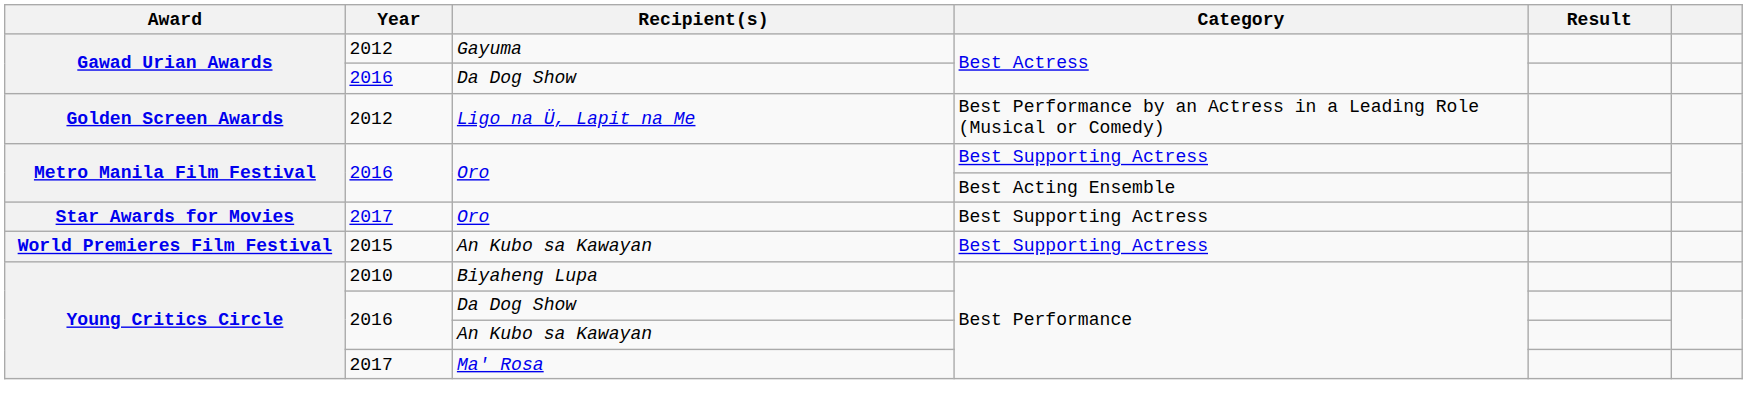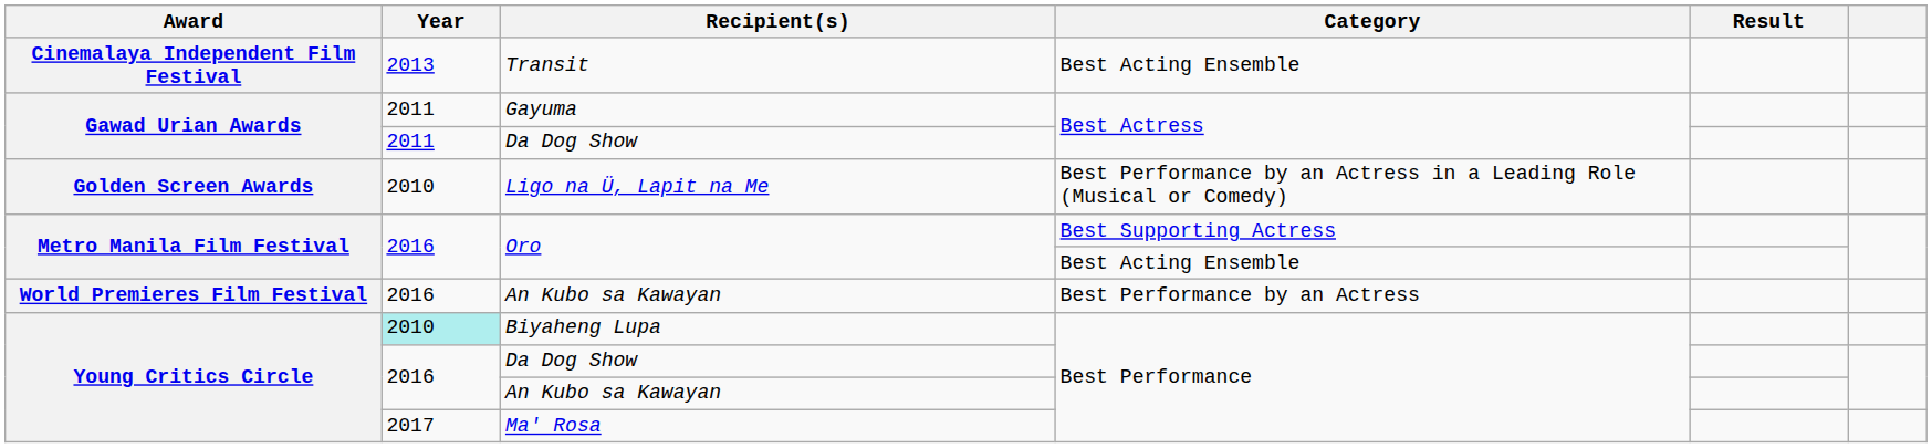+ row: Cinemalaya Independent Film Festival | 2013 | Transit | Best Acting Ensemble
Gayuma | Year: 2012 -> 2011
Gawad Urian Awards / Da Dog Show | Year: 2016 -> 2011
Ligo na Ü, Lapit na Me | Year: 2012 -> 2010
- row: Star Awards for Movies | 2017 | Oro | Best Supporting Actress
World Premieres Film Festival / An Kubo sa Kawayan | Year: 2015 -> 2016
World Premieres Film Festival / An Kubo sa Kawayan | Category: Best Supporting Actress -> Best Performance by an Actress
Biyaheng Lupa | Year: no background -> paleturquoise background
